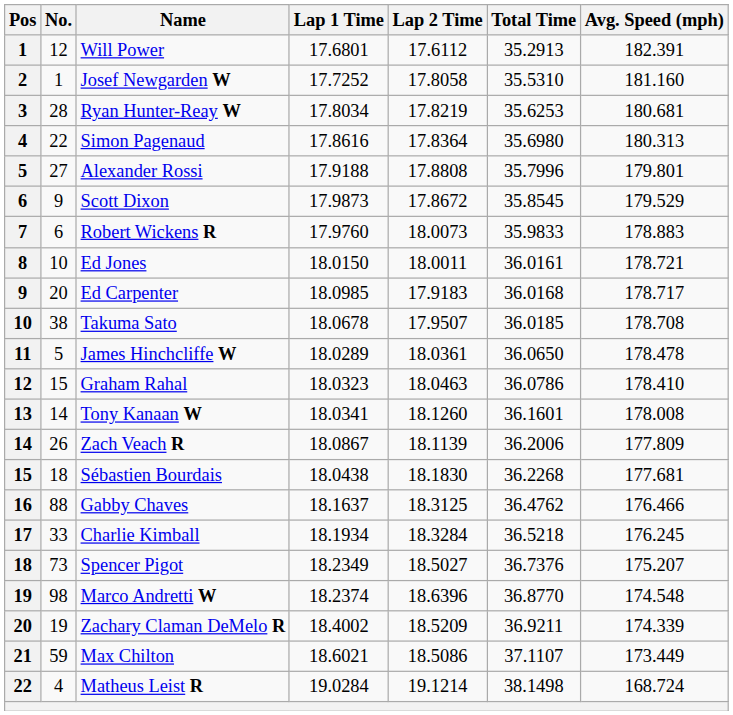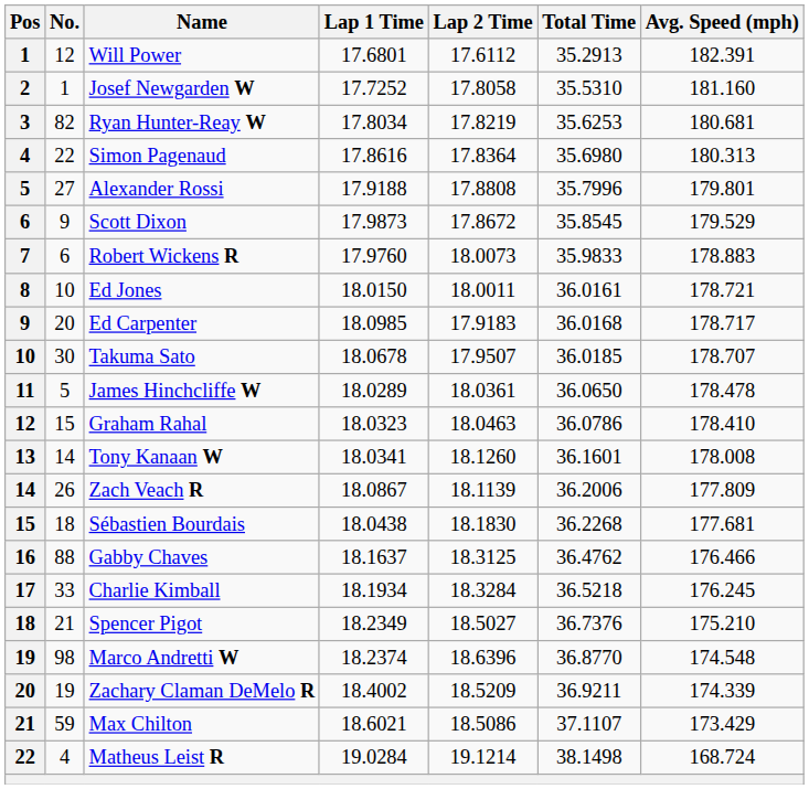Ryan Hunter-Reay W | No.: 28 -> 82
Takuma Sato | No.: 38 -> 30
Takuma Sato | Avg. Speed (mph): 178.708 -> 178.707
Spencer Pigot | No.: 73 -> 21
Spencer Pigot | Avg. Speed (mph): 175.207 -> 175.210
Max Chilton | Avg. Speed (mph): 173.449 -> 173.429
